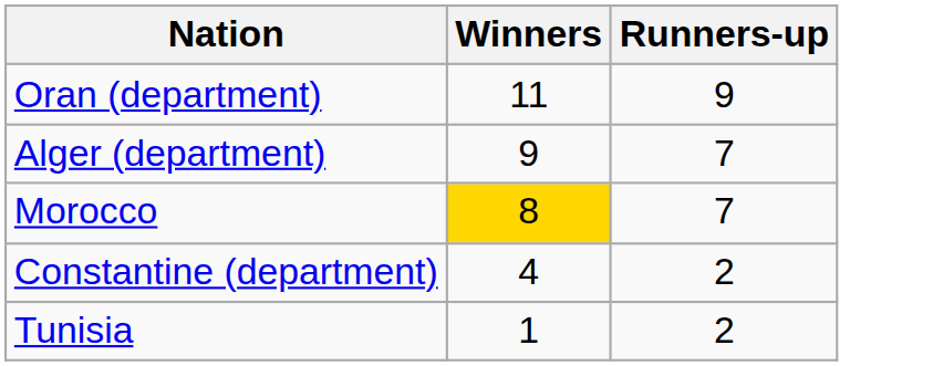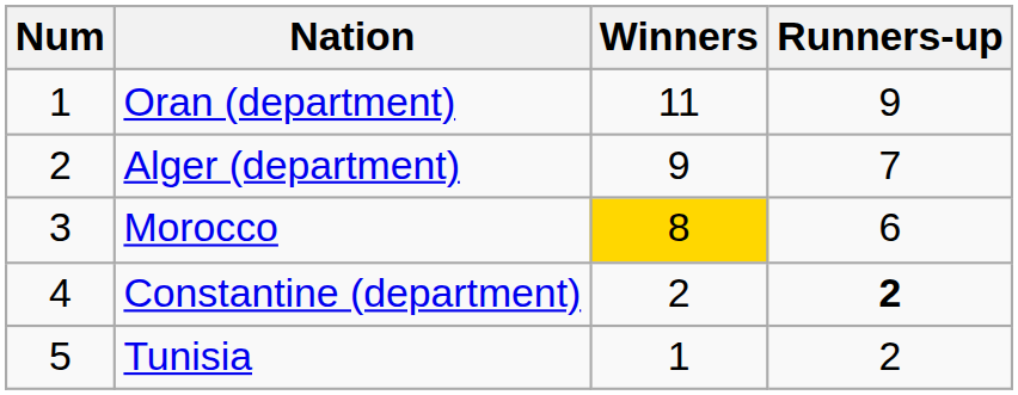+ column: Num | 1 | 2 | 3 | 4 | 5
Morocco | Runners-up: 7 -> 6
Constantine (department) | Winners: 4 -> 2
Constantine (department) | Runners-up: normal -> bold
